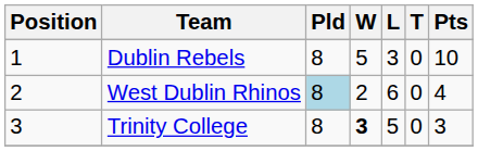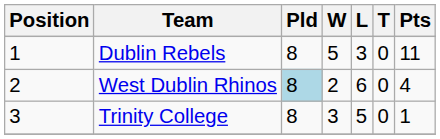Dublin Rebels | Pts: 10 -> 11
Trinity College | W: bold -> normal
Trinity College | Pts: 3 -> 1
